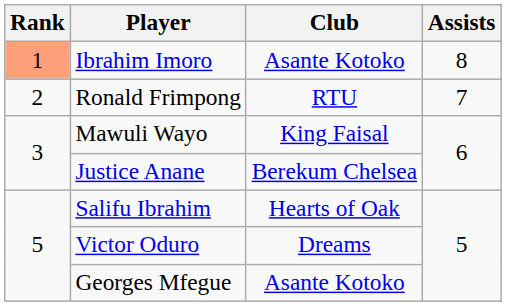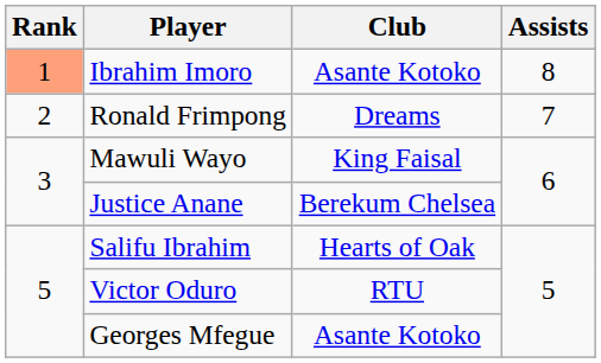Ronald Frimpong | Club: RTU -> Dreams
Victor Oduro | Club: Dreams -> RTU
